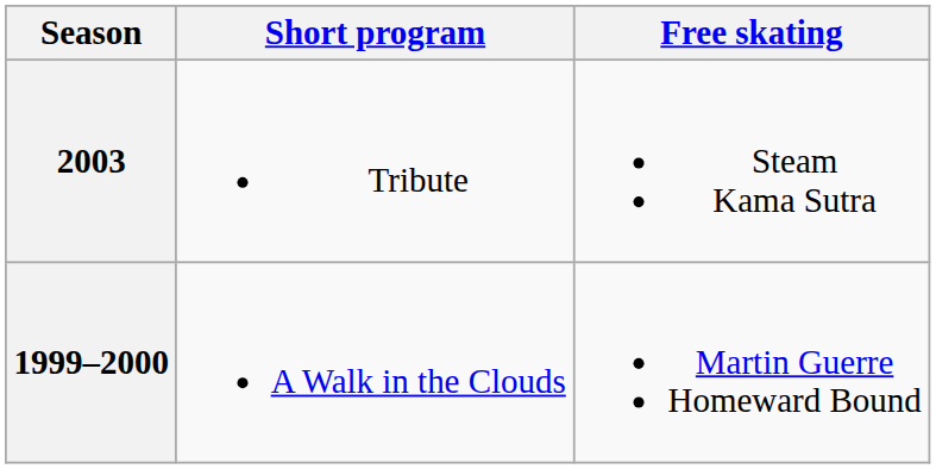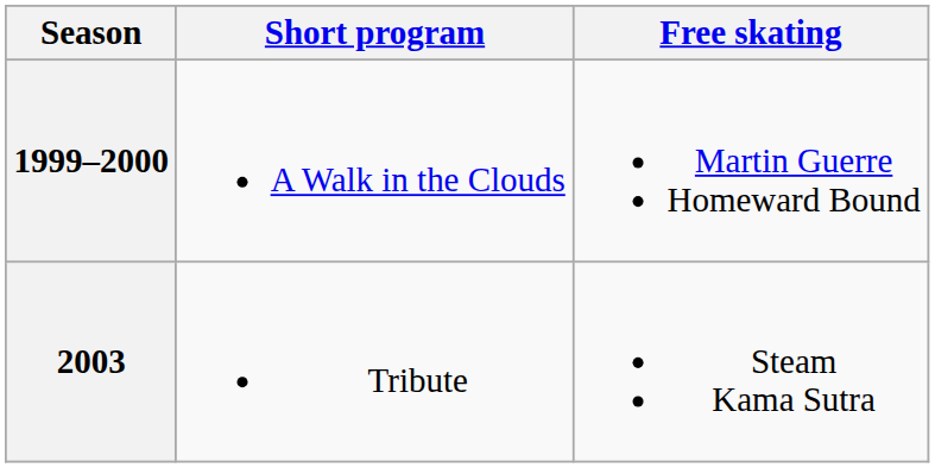rows swapped: 1999–2000 <-> 2003
